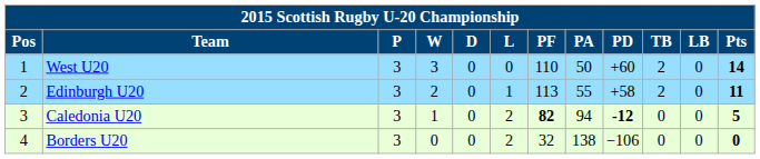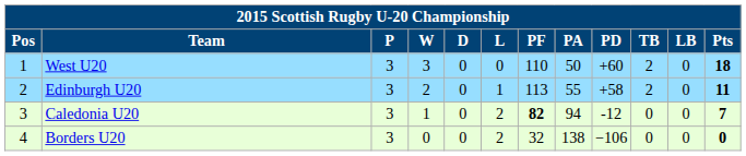West U20 | Pts: 14 -> 18
Caledonia U20 | PD: bold -> normal
Caledonia U20 | Pts: 5 -> 7
